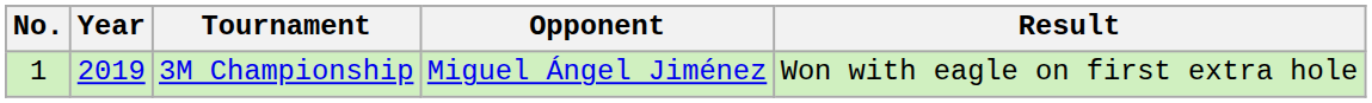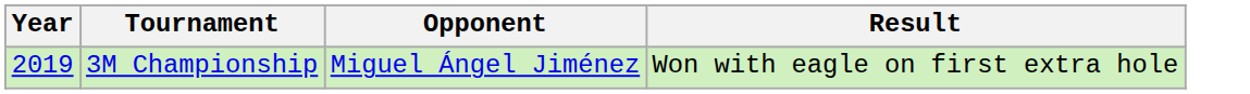- column: No. | 1
